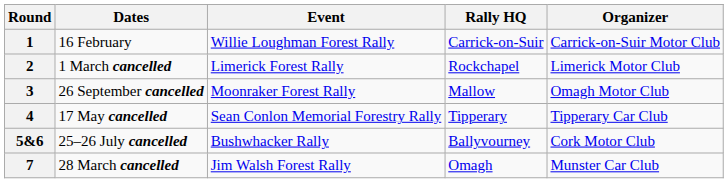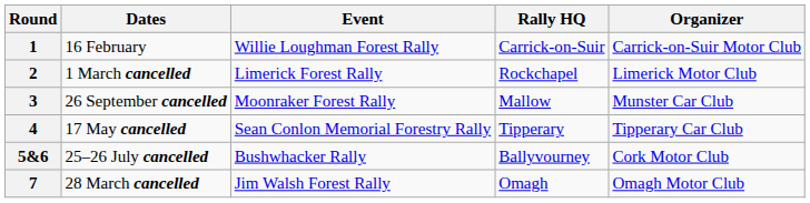3 | Organizer: Omagh Motor Club -> Munster Car Club
7 | Organizer: Munster Car Club -> Omagh Motor Club
